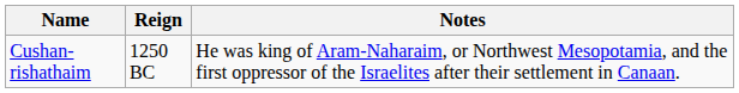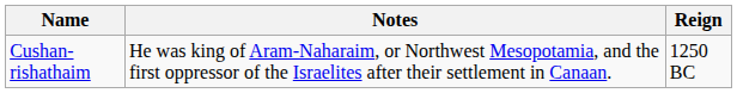columns swapped: Reign <-> Notes
